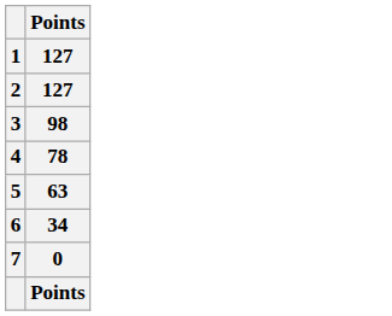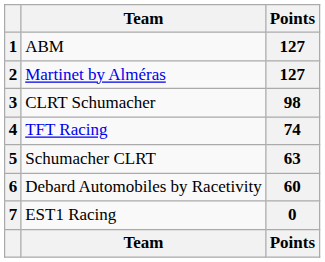+ column: Team | ABM | Martinet by Alméras | CLRT Schumacher | TFT Racing | Schumacher CLRT | Debard Automobiles by Racetivity | EST1 Racing | Team
4 | Points: 78 -> 74
6 | Points: 34 -> 60
